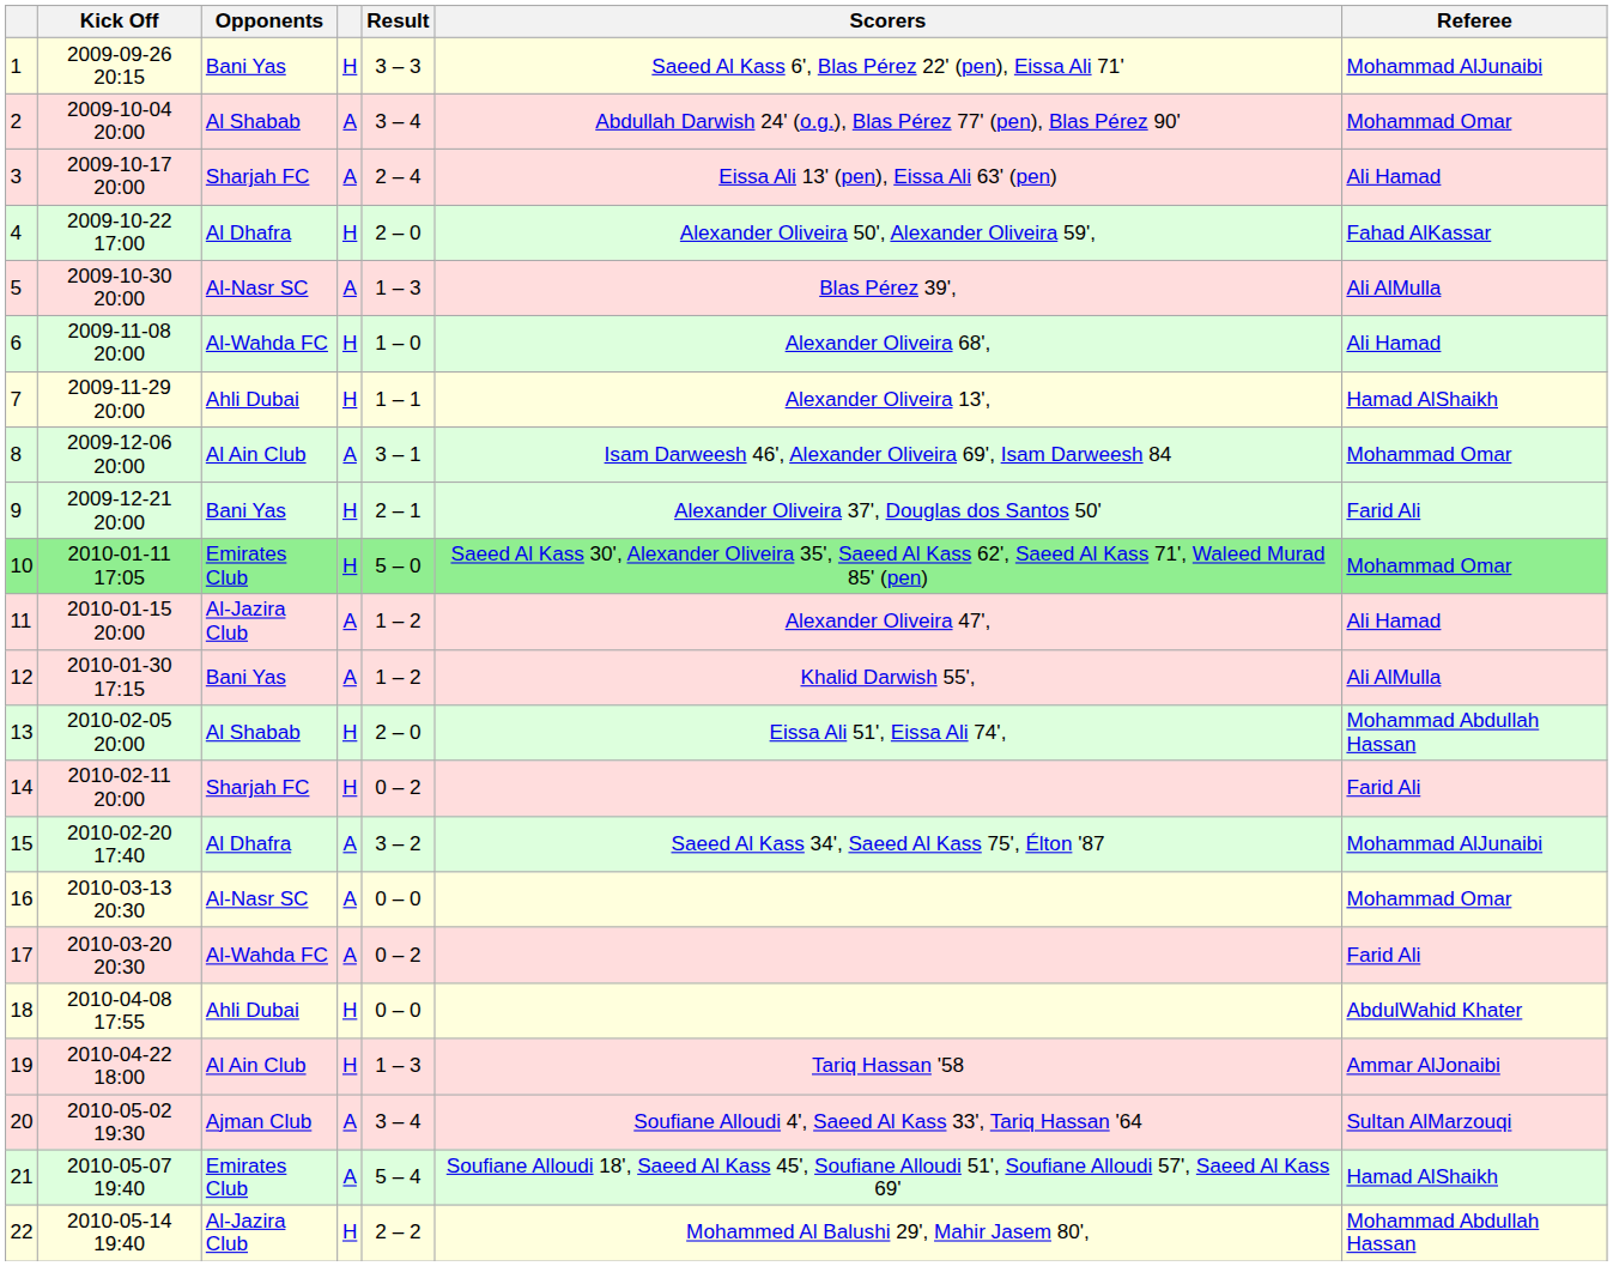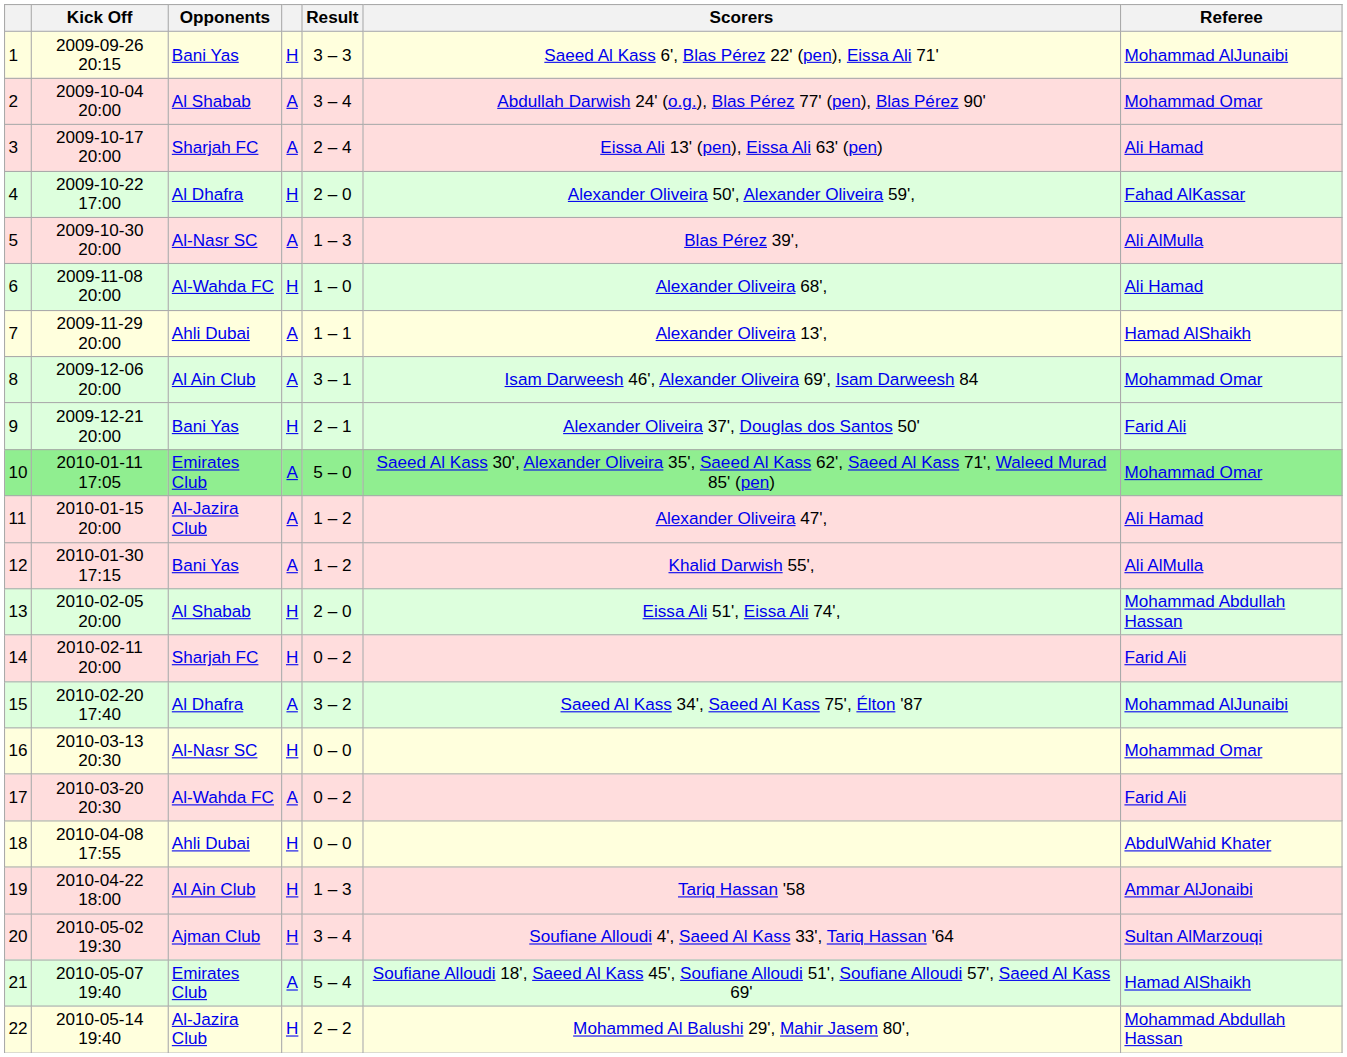7 | column 4: H -> A
10 | column 4: H -> A
16 | column 4: A -> H
20 | column 4: A -> H
